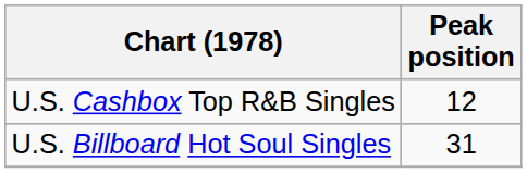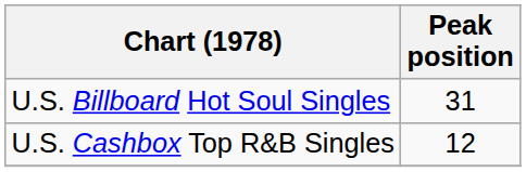rows swapped: U.S. Cashbox Top R&B Singles <-> U.S. Billboard Hot Soul Singles
